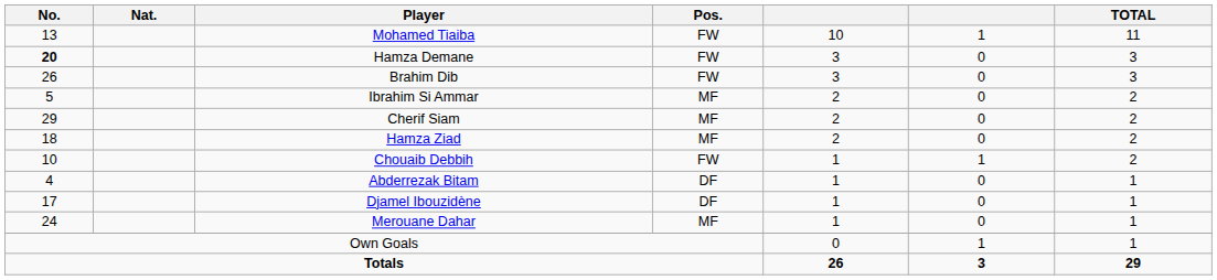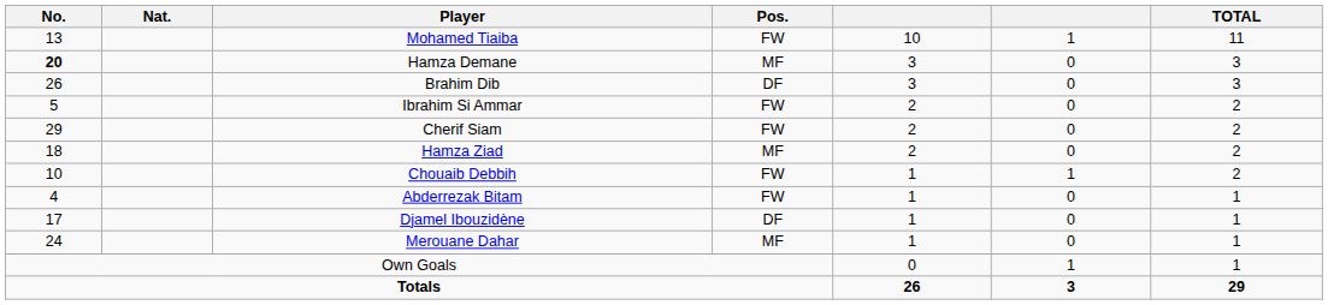Hamza Demane | Pos.: FW -> MF
Brahim Dib | Pos.: FW -> DF
Ibrahim Si Ammar | Pos.: MF -> FW
Cherif Siam | Pos.: MF -> FW
Abderrezak Bitam | Pos.: DF -> FW
